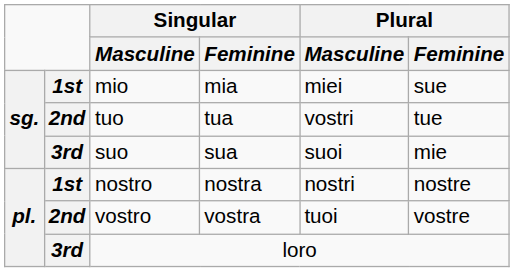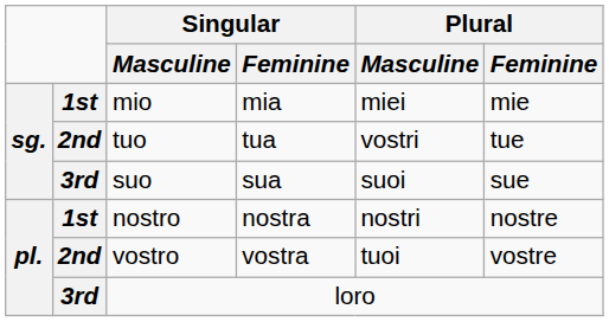mio | Plural / Feminine: sue -> mie
suo | Plural / Feminine: mie -> sue
